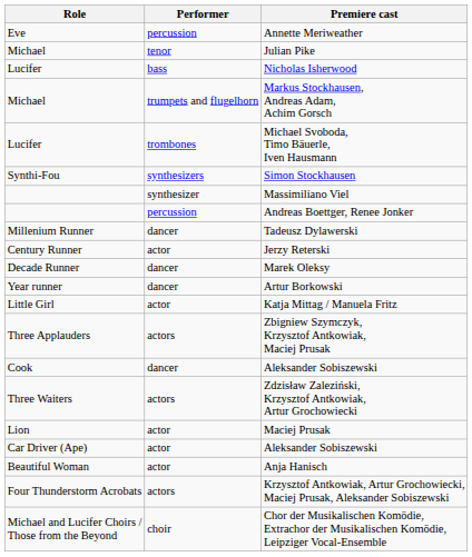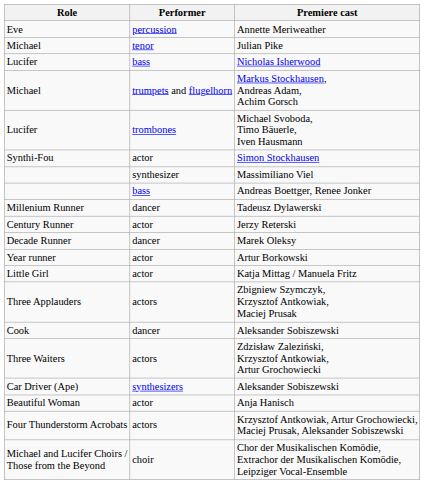Simon Stockhausen | Performer: synthesizers -> actor
Andreas Boettger, Renee Jonker | Performer: percussion -> bass
Artur Borkowski | Performer: dancer -> actor
- row: Lion | actor | Maciej Prusak
Car Driver (Ape) / Aleksander Sobiszewski | Performer: actor -> synthesizers
